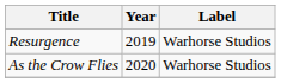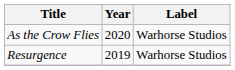rows swapped: Resurgence <-> As the Crow Flies
